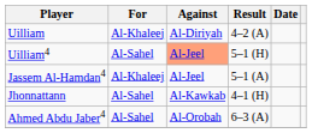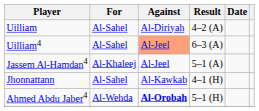Uilliam | For: Al-Khaleej -> Al-Sahel
Uilliam4 | Result: 5–1 (H) -> 6–3 (A)
Ahmed Abdu Jaber4 | For: Al-Sahel -> Al-Wehda
Ahmed Abdu Jaber4 | Against: normal -> bold
Ahmed Abdu Jaber4 | Result: 6–3 (A) -> 5–1 (H)
